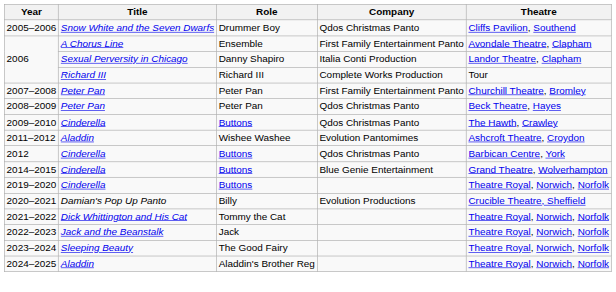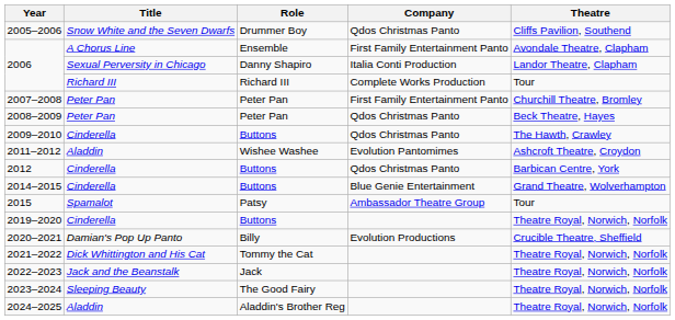+ row: 2015 | Spamalot | Patsy | Ambassador Theatre Group | Tour
